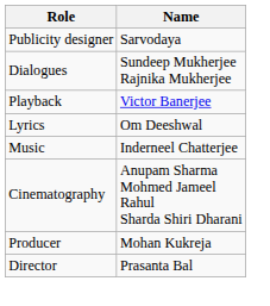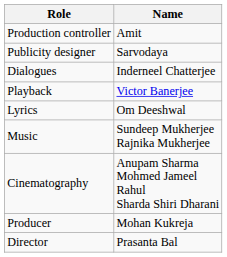+ row: Production controller | Amit
Dialogues | Name: Sundeep Mukherjee Rajnika Mukherjee -> Inderneel Chatterjee
Music | Name: Inderneel Chatterjee -> Sundeep Mukherjee Rajnika Mukherjee
